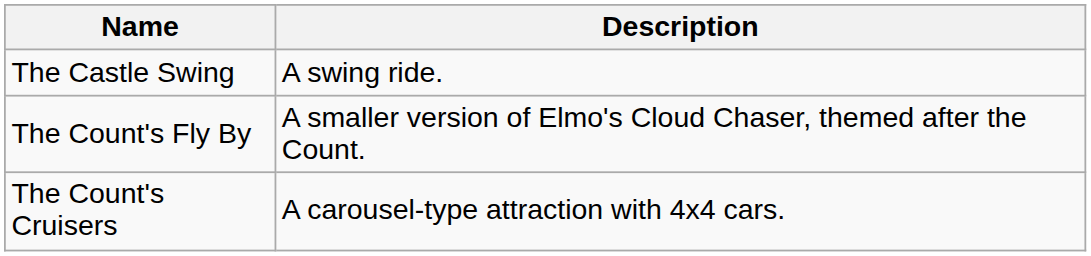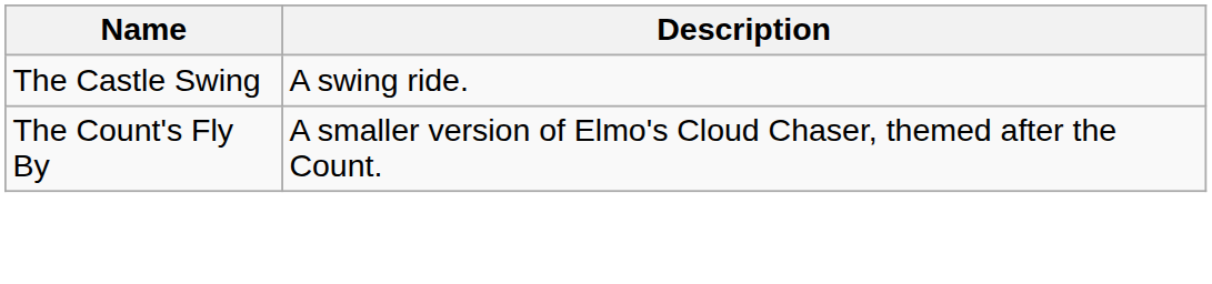- row: The Count's Cruisers | A carousel-type attraction with 4x4 cars.
